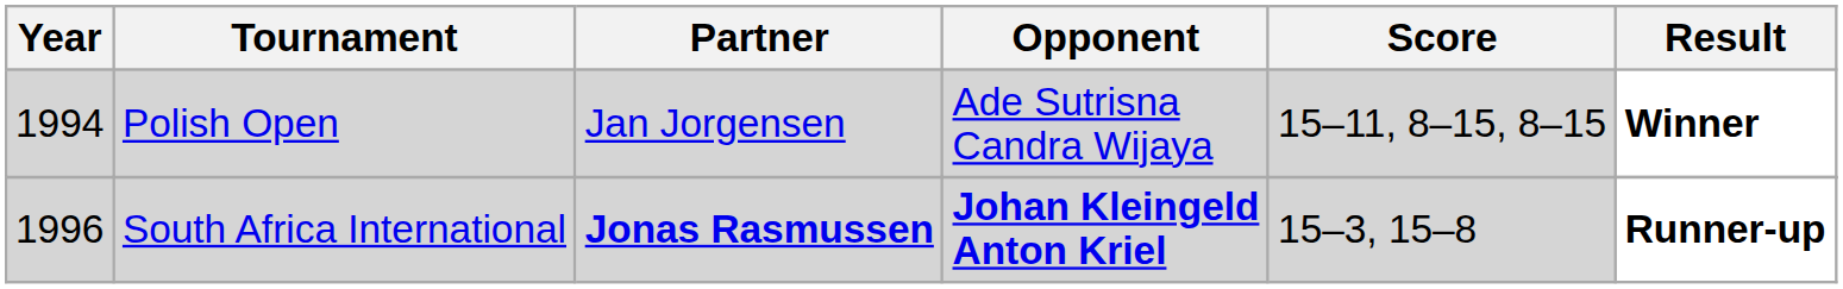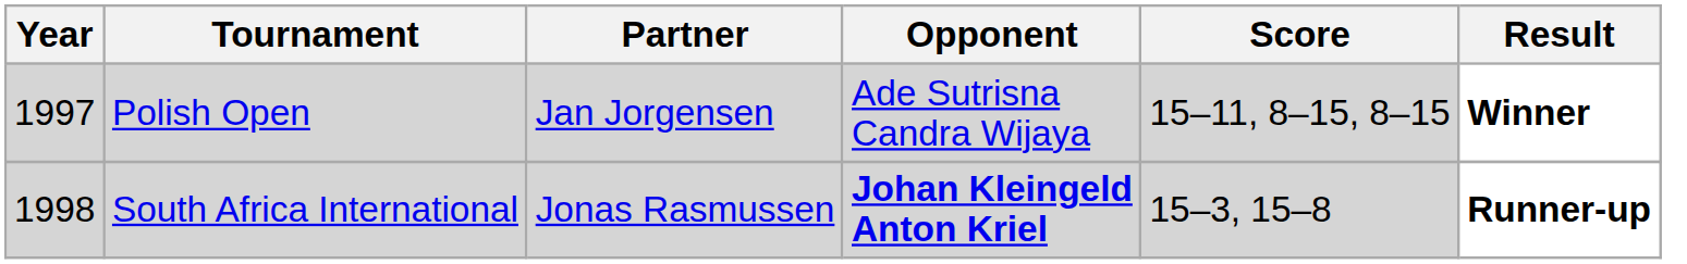Polish Open | Year: 1994 -> 1997
South Africa International | Year: 1996 -> 1998
South Africa International | Partner: bold -> normal
